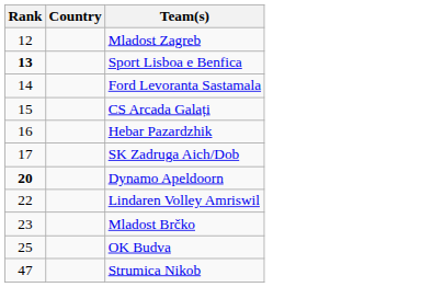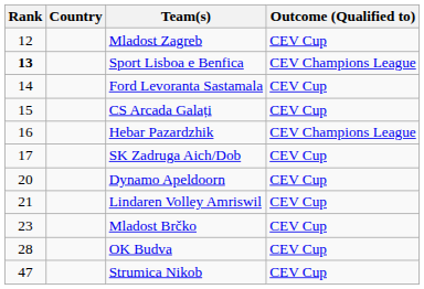+ column: Outcome (Qualified to) | CEV Cup | CEV Champions League | CEV Cup | CEV Cup | CEV Champions League | CEV Cup | CEV Cup | CEV Cup | CEV Cup | CEV Cup | CEV Cup
Dynamo Apeldoorn | Rank: bold -> normal
Lindaren Volley Amriswil | Rank: 22 -> 21
OK Budva | Rank: 25 -> 28
